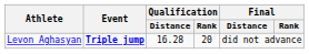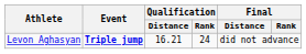Levon Aghasyan | Qualification / Distance: 16.28 -> 16.21
Levon Aghasyan | Qualification / Rank: 20 -> 24
